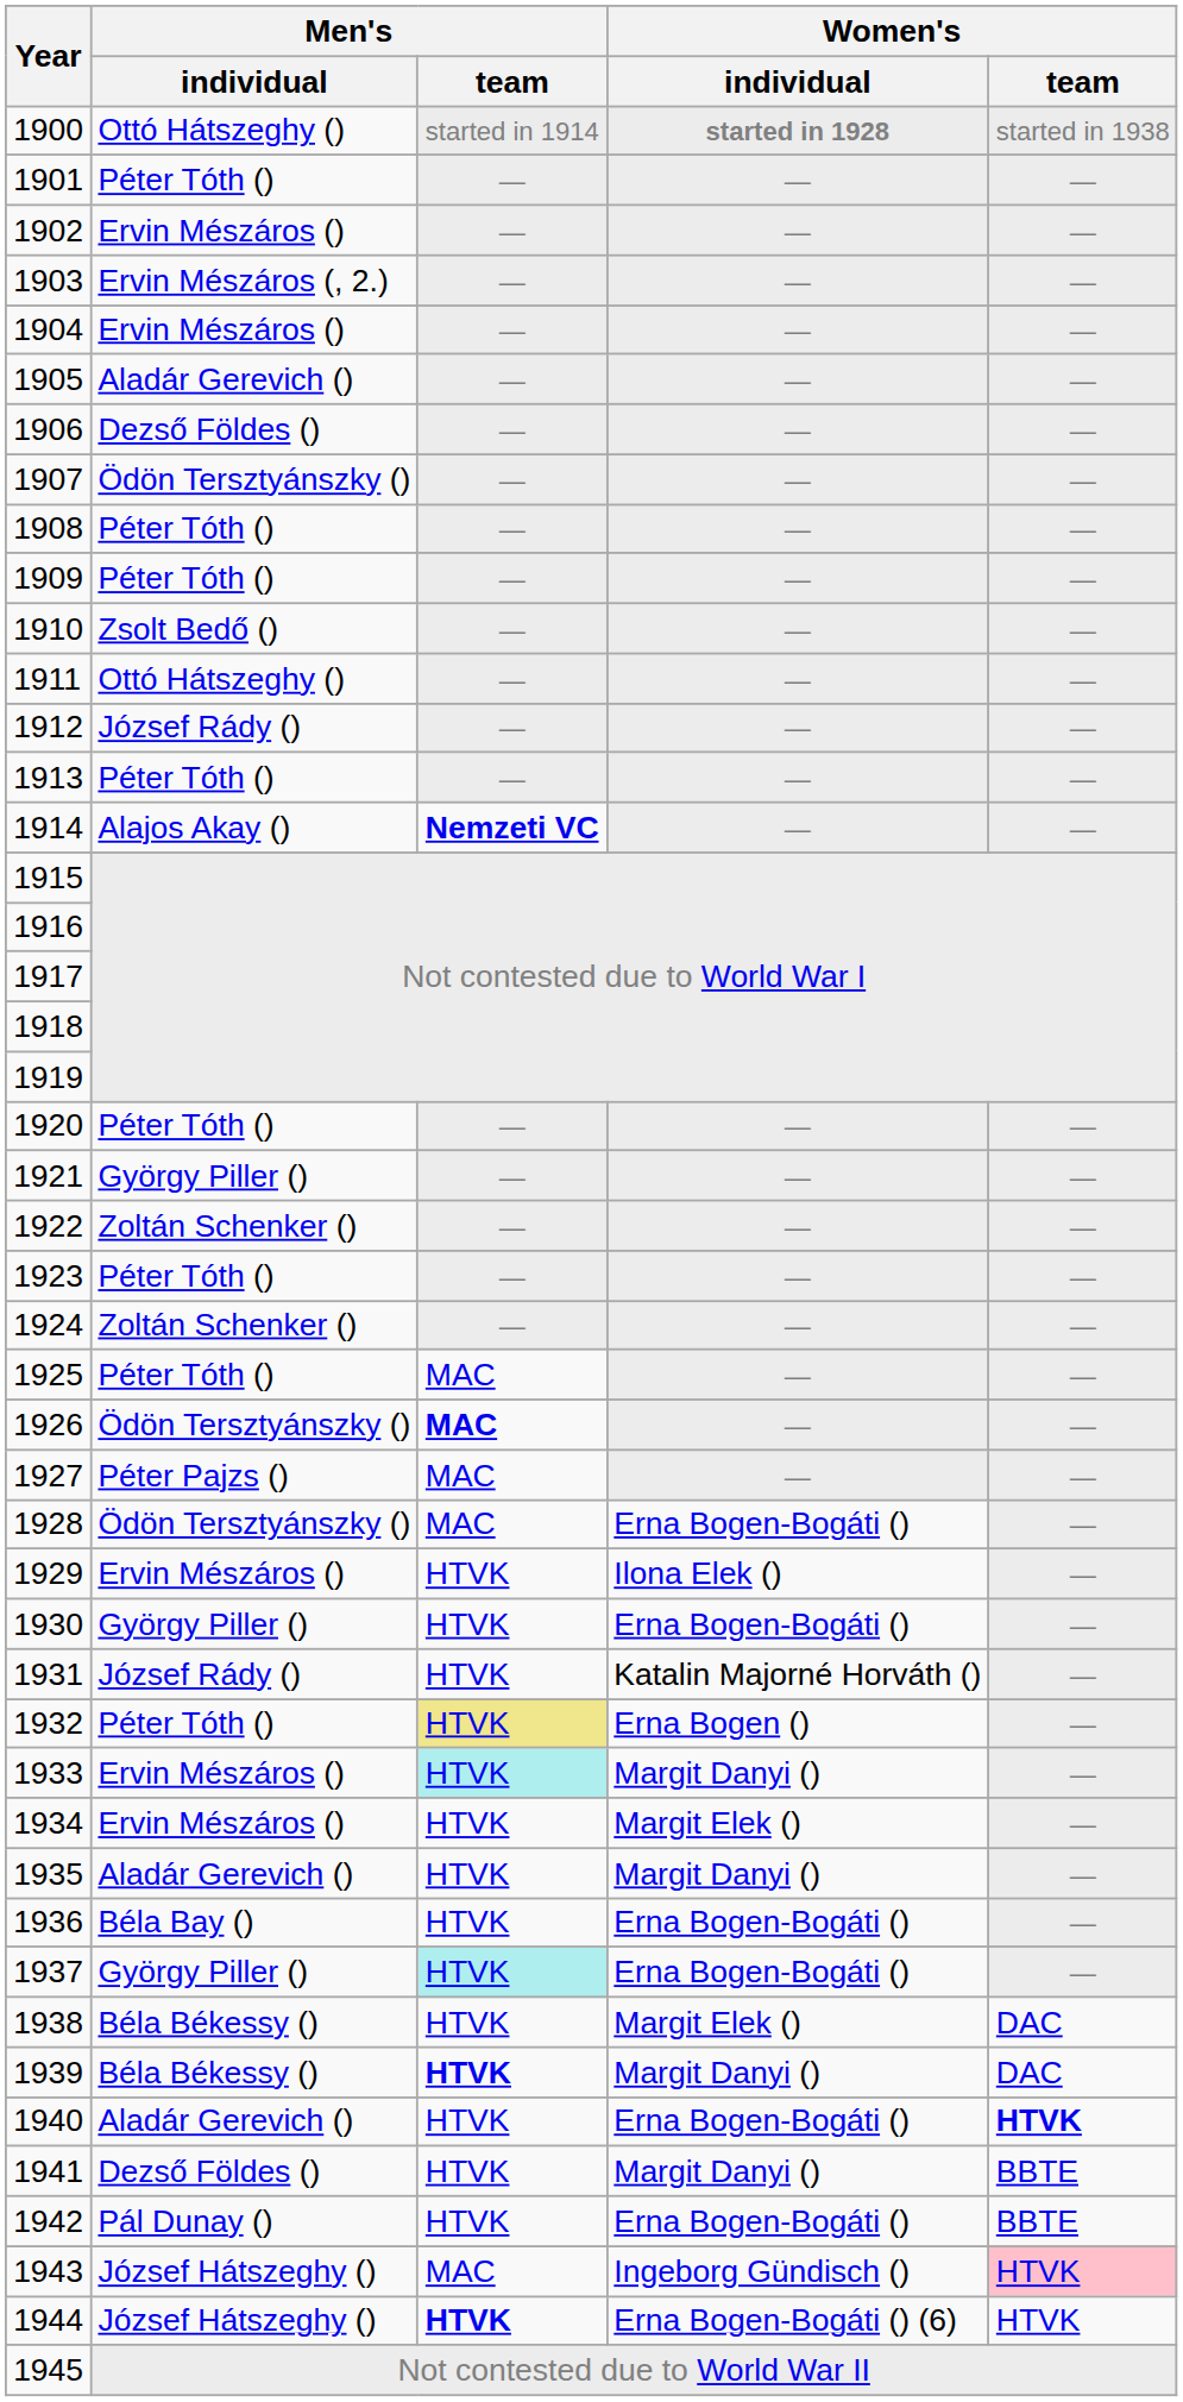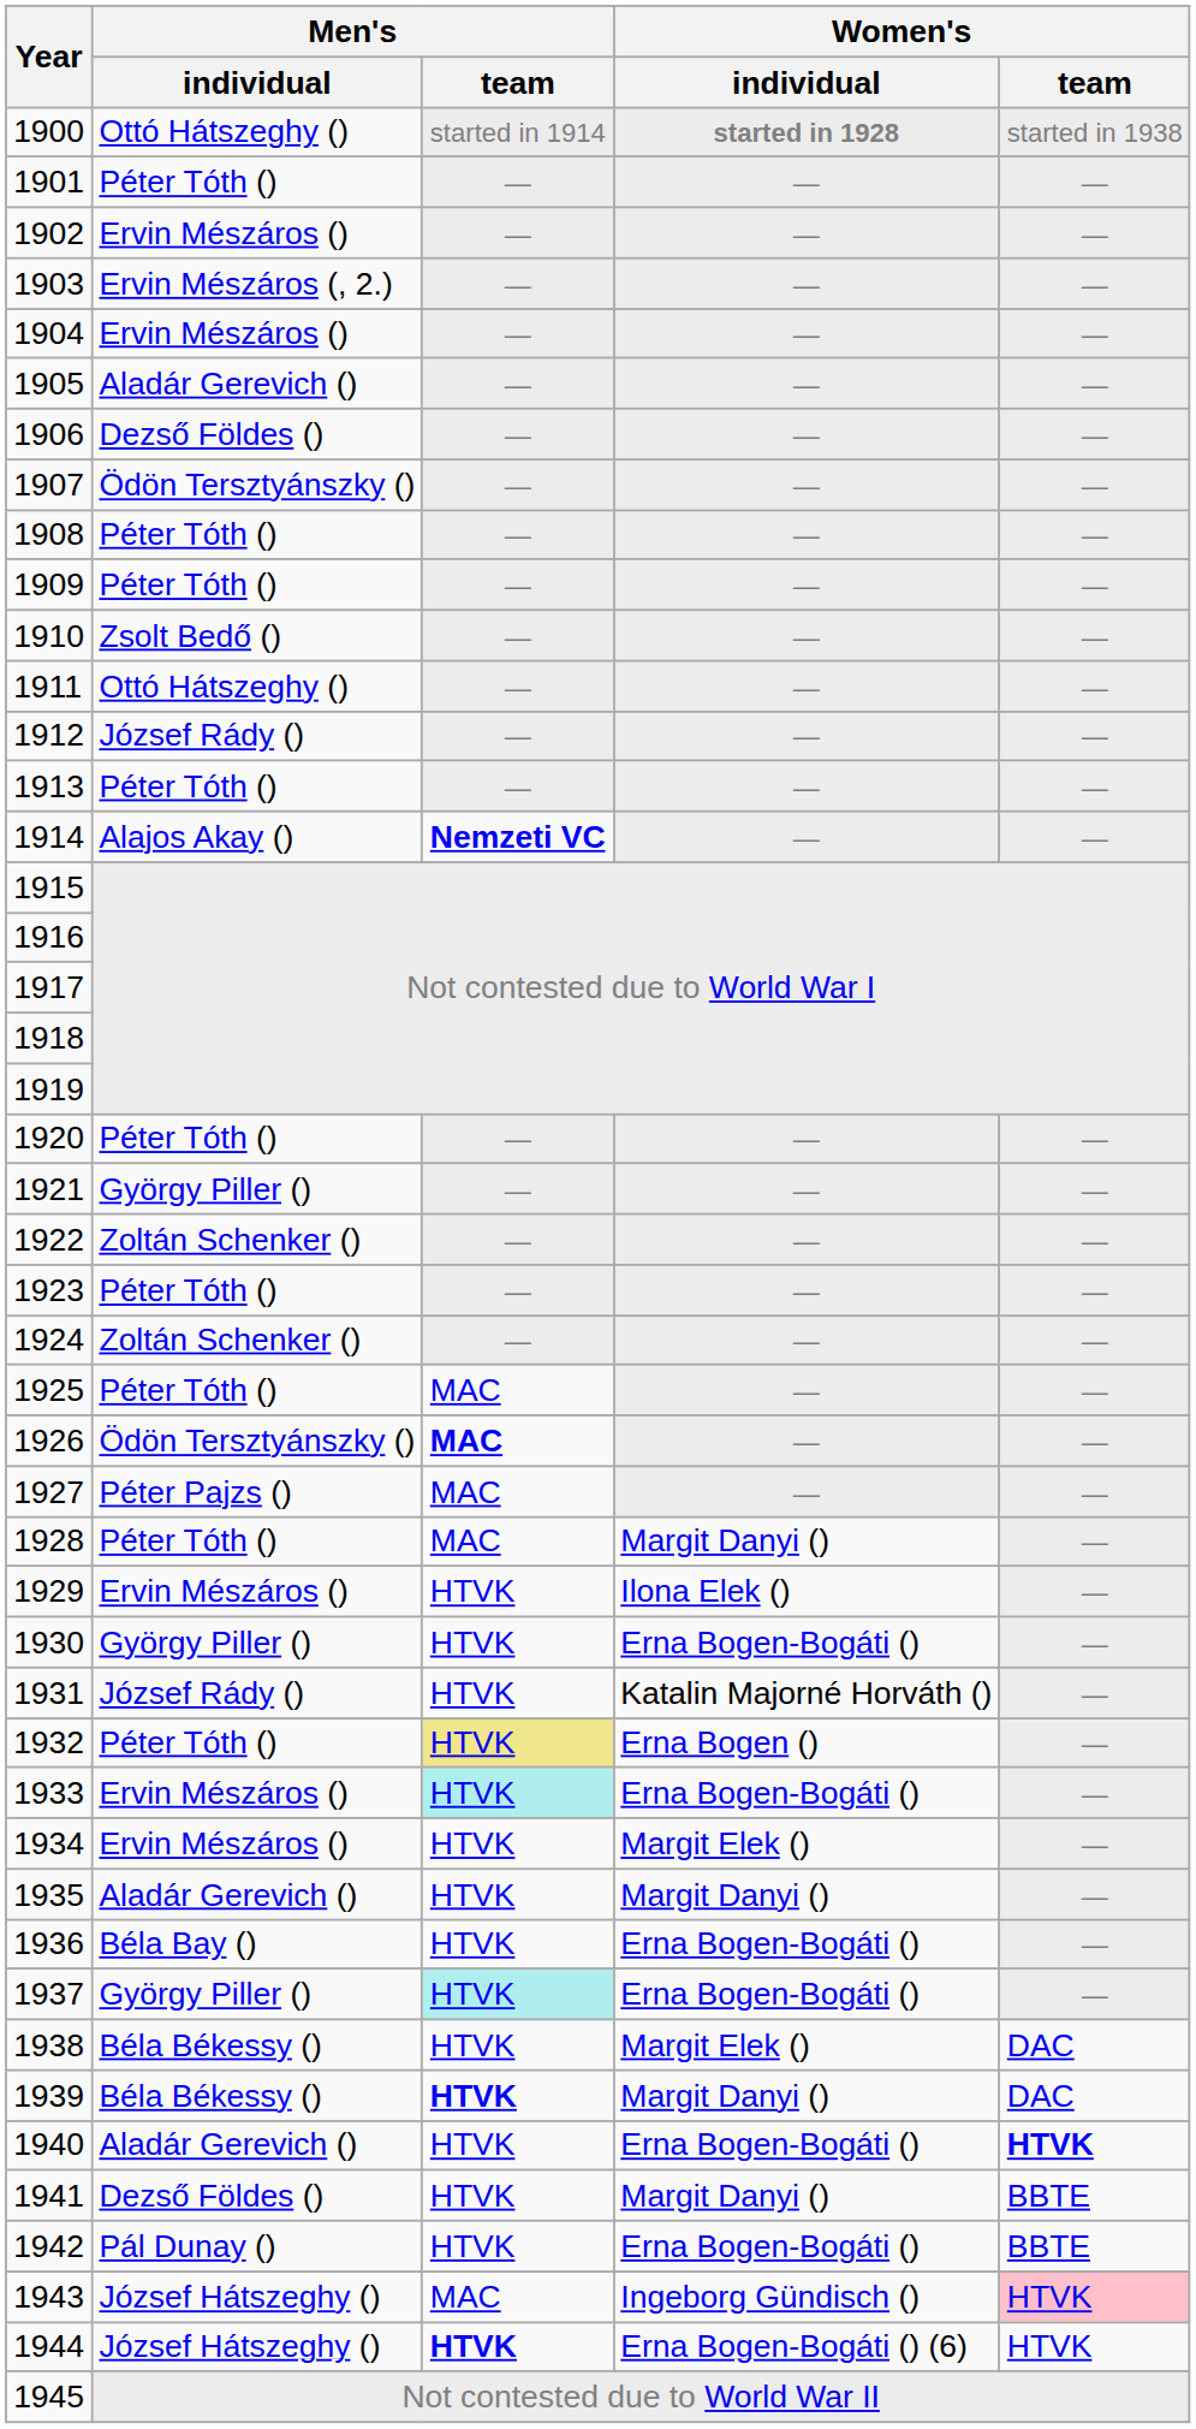1928 | Men's / individual: Ödön Tersztyánszky () -> Péter Tóth ()
1928 | Women's / individual: Erna Bogen-Bogáti () -> Margit Danyi ()
1933 | Women's / individual: Margit Danyi () -> Erna Bogen-Bogáti ()
